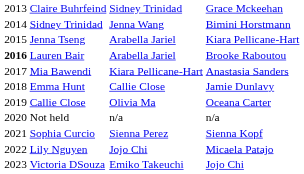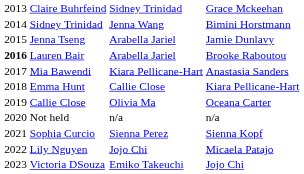Jenna Tseng | column 4: Kiara Pellicane-Hart -> Jamie Dunlavy
Emma Hunt | column 4: Jamie Dunlavy -> Kiara Pellicane-Hart
